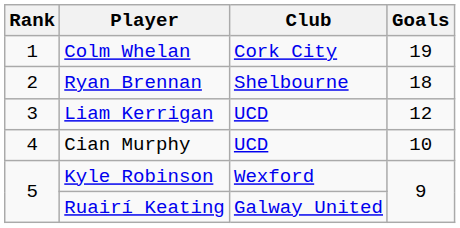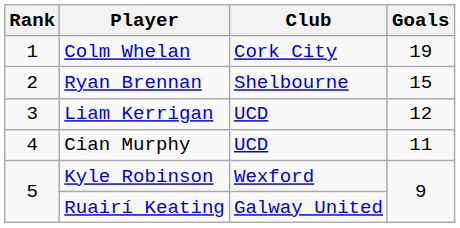Ryan Brennan | Goals: 18 -> 15
Cian Murphy | Goals: 10 -> 11
